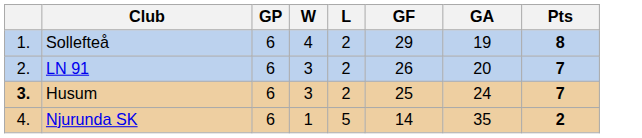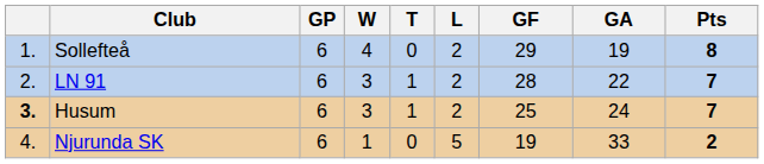+ column: T | 0 | 1 | 1 | 0
LN 91 | GF: 26 -> 28
LN 91 | GA: 20 -> 22
Njurunda SK | GF: 14 -> 19
Njurunda SK | GA: 35 -> 33
